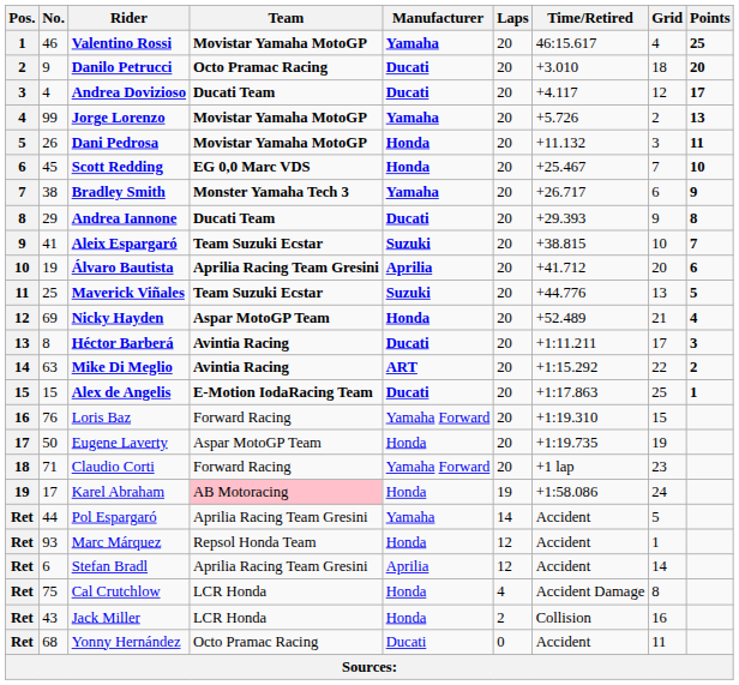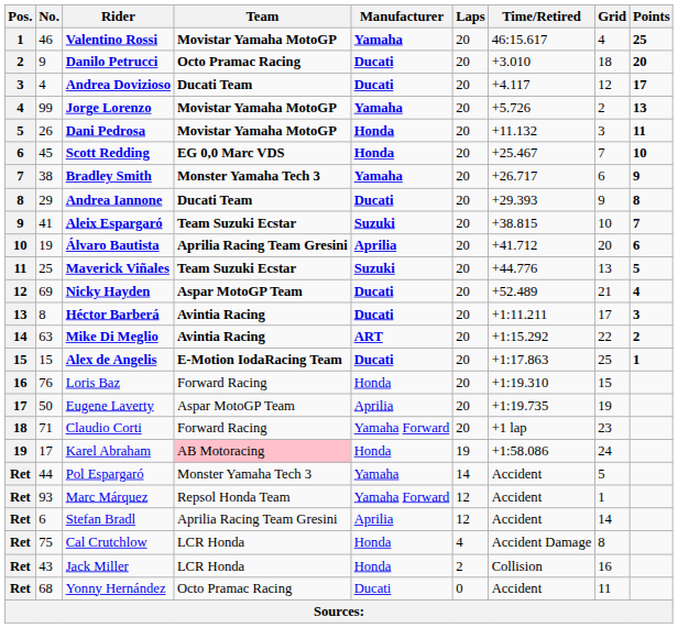Nicky Hayden | Manufacturer: Honda -> Ducati
Loris Baz | Manufacturer: Yamaha Forward -> Honda
Eugene Laverty | Manufacturer: Honda -> Aprilia
Pol Espargaró | Team: Aprilia Racing Team Gresini -> Monster Yamaha Tech 3
Marc Márquez | Manufacturer: Honda -> Yamaha Forward
